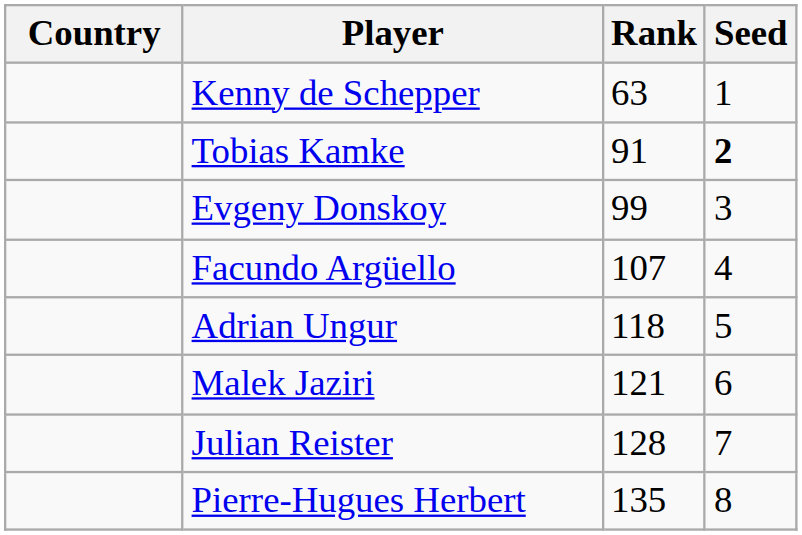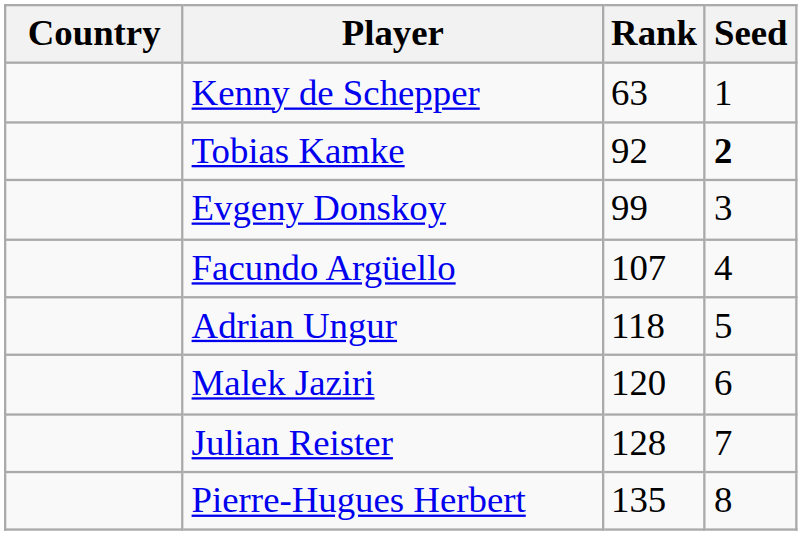Tobias Kamke | Rank: 91 -> 92
Malek Jaziri | Rank: 121 -> 120
